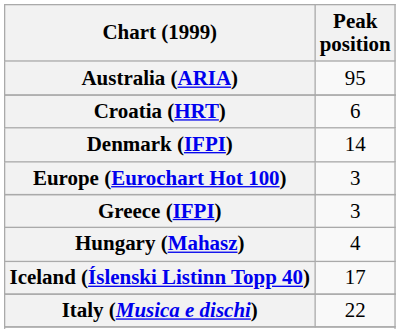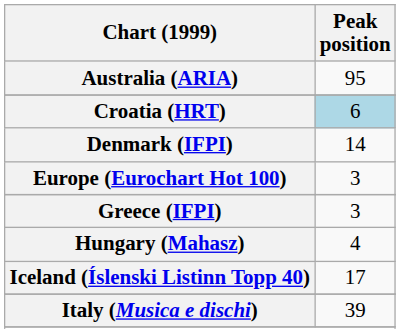Croatia (HRT) | Peak position: no background -> lightblue background
Italy (Musica e dischi) | Peak position: 22 -> 39
